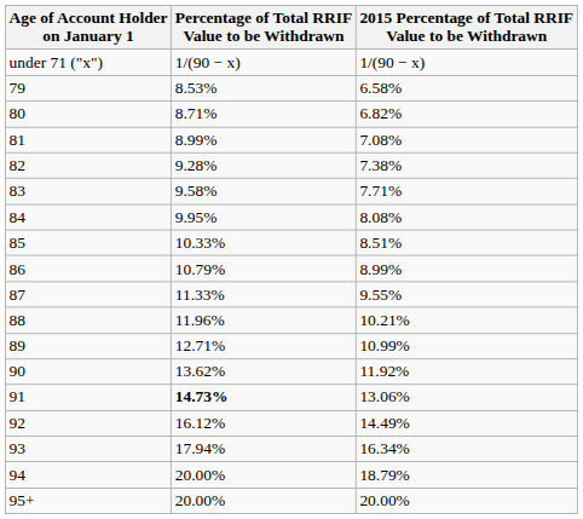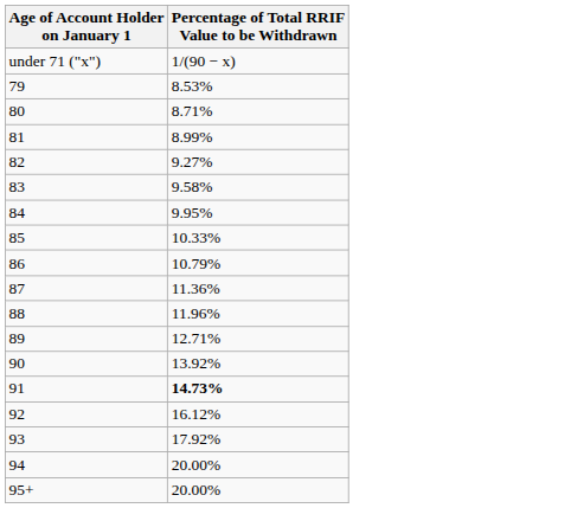- column: 2015 Percentage of Total RRIF Value to be Withdrawn | 1/(90 − x) | 6.58% | 6.82% | 7.08% | 7.38% | 7.71% | 8.08% | 8.51% | 8.99% | 9.55% | 10.21% | 10.99% | 11.92% | 13.06% | 14.49% | 16.34% | 18.79% | 20.00%
82 | Percentage of Total RRIF Value to be Withdrawn: 9.28% -> 9.27%
87 | Percentage of Total RRIF Value to be Withdrawn: 11.33% -> 11.36%
90 | Percentage of Total RRIF Value to be Withdrawn: 13.62% -> 13.92%
93 | Percentage of Total RRIF Value to be Withdrawn: 17.94% -> 17.92%
